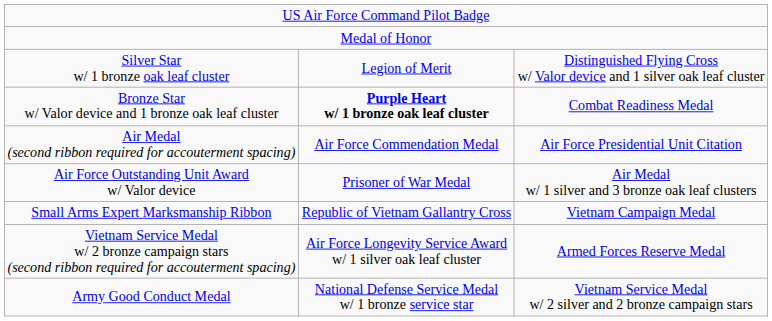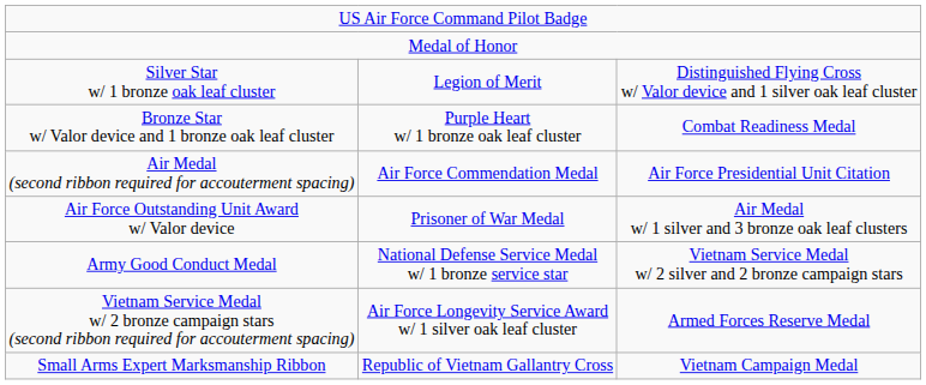Bronze Star w/ Valor device and 1 bronze oak leaf cluster | column 2: bold -> normal
rows swapped: Army Good Conduct Medal <-> Small Arms Expert Marksmanship Ribbon
